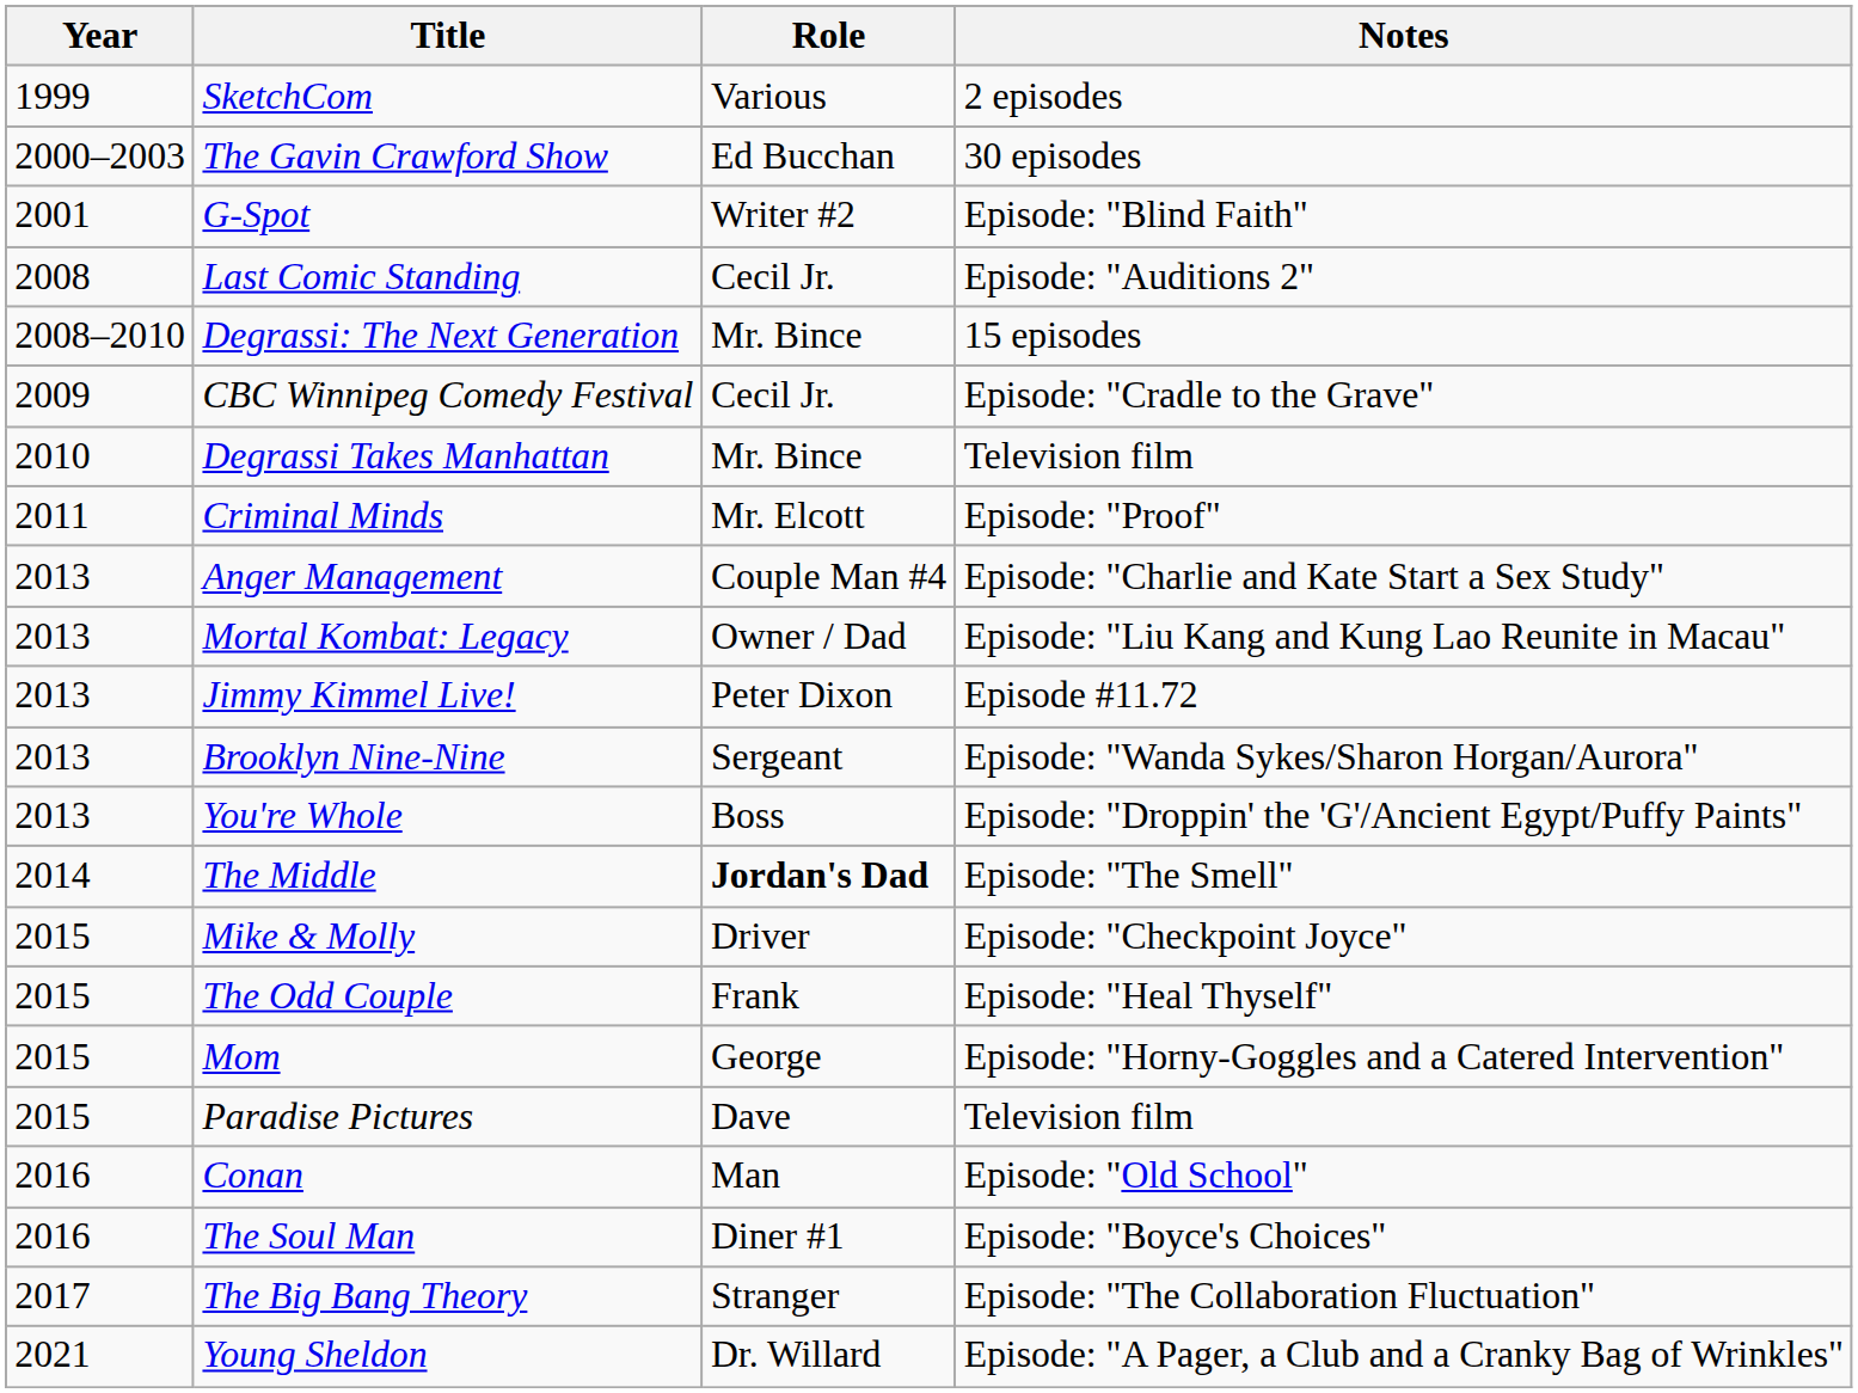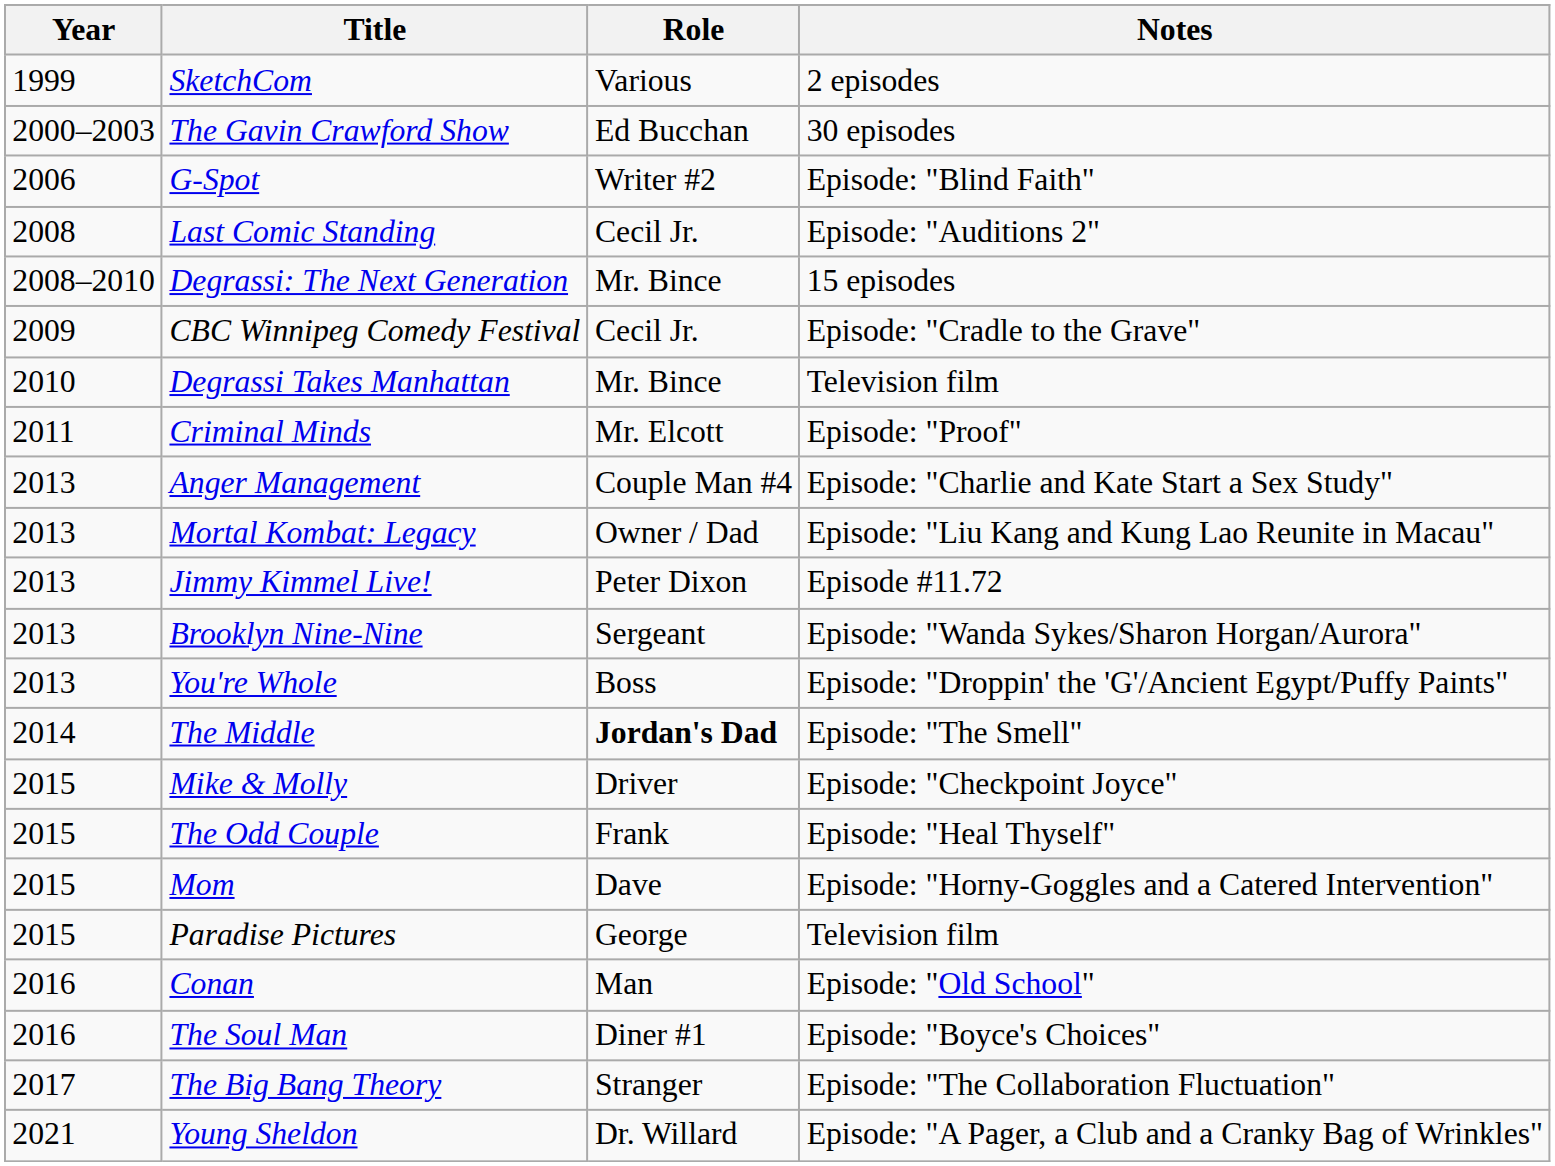G-Spot | Year: 2001 -> 2006
Mom | Role: George -> Dave
Paradise Pictures | Role: Dave -> George
